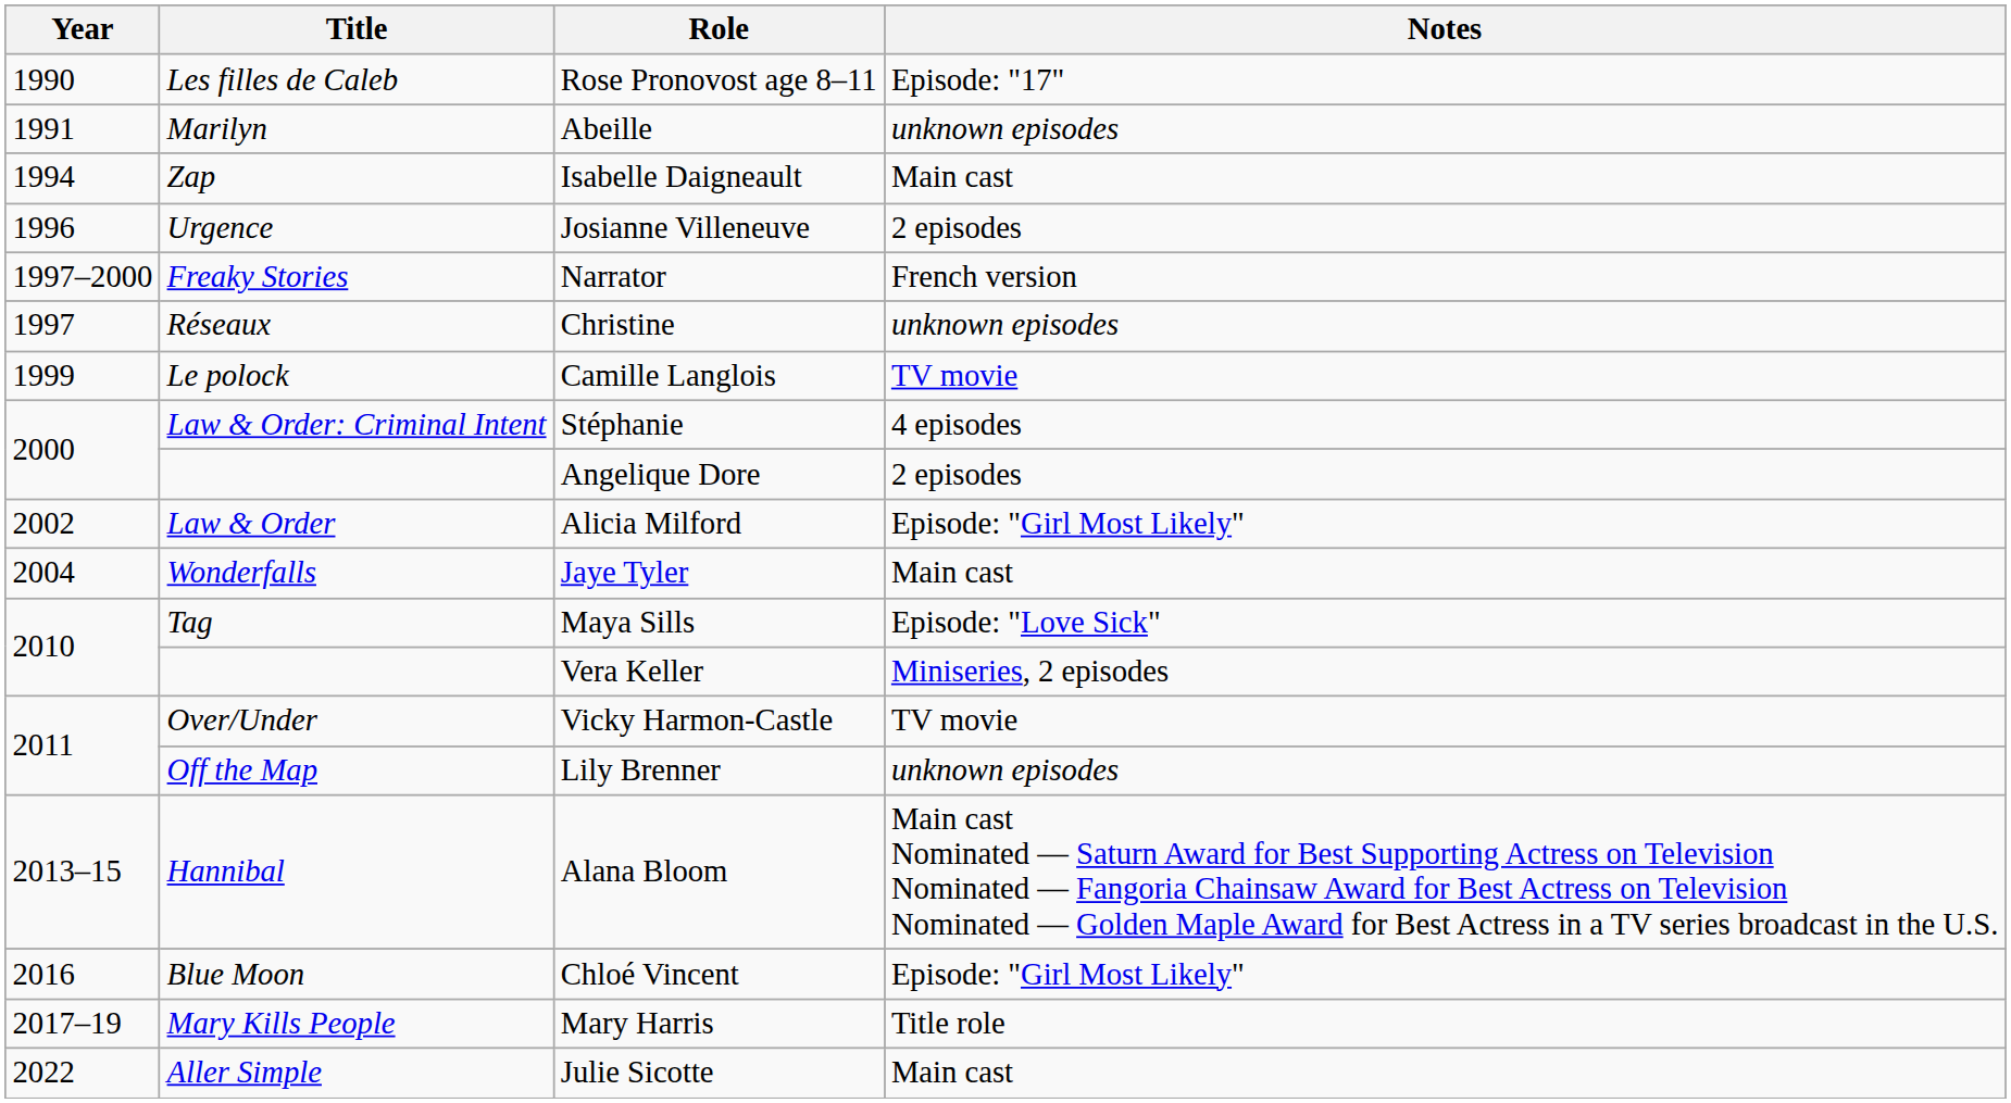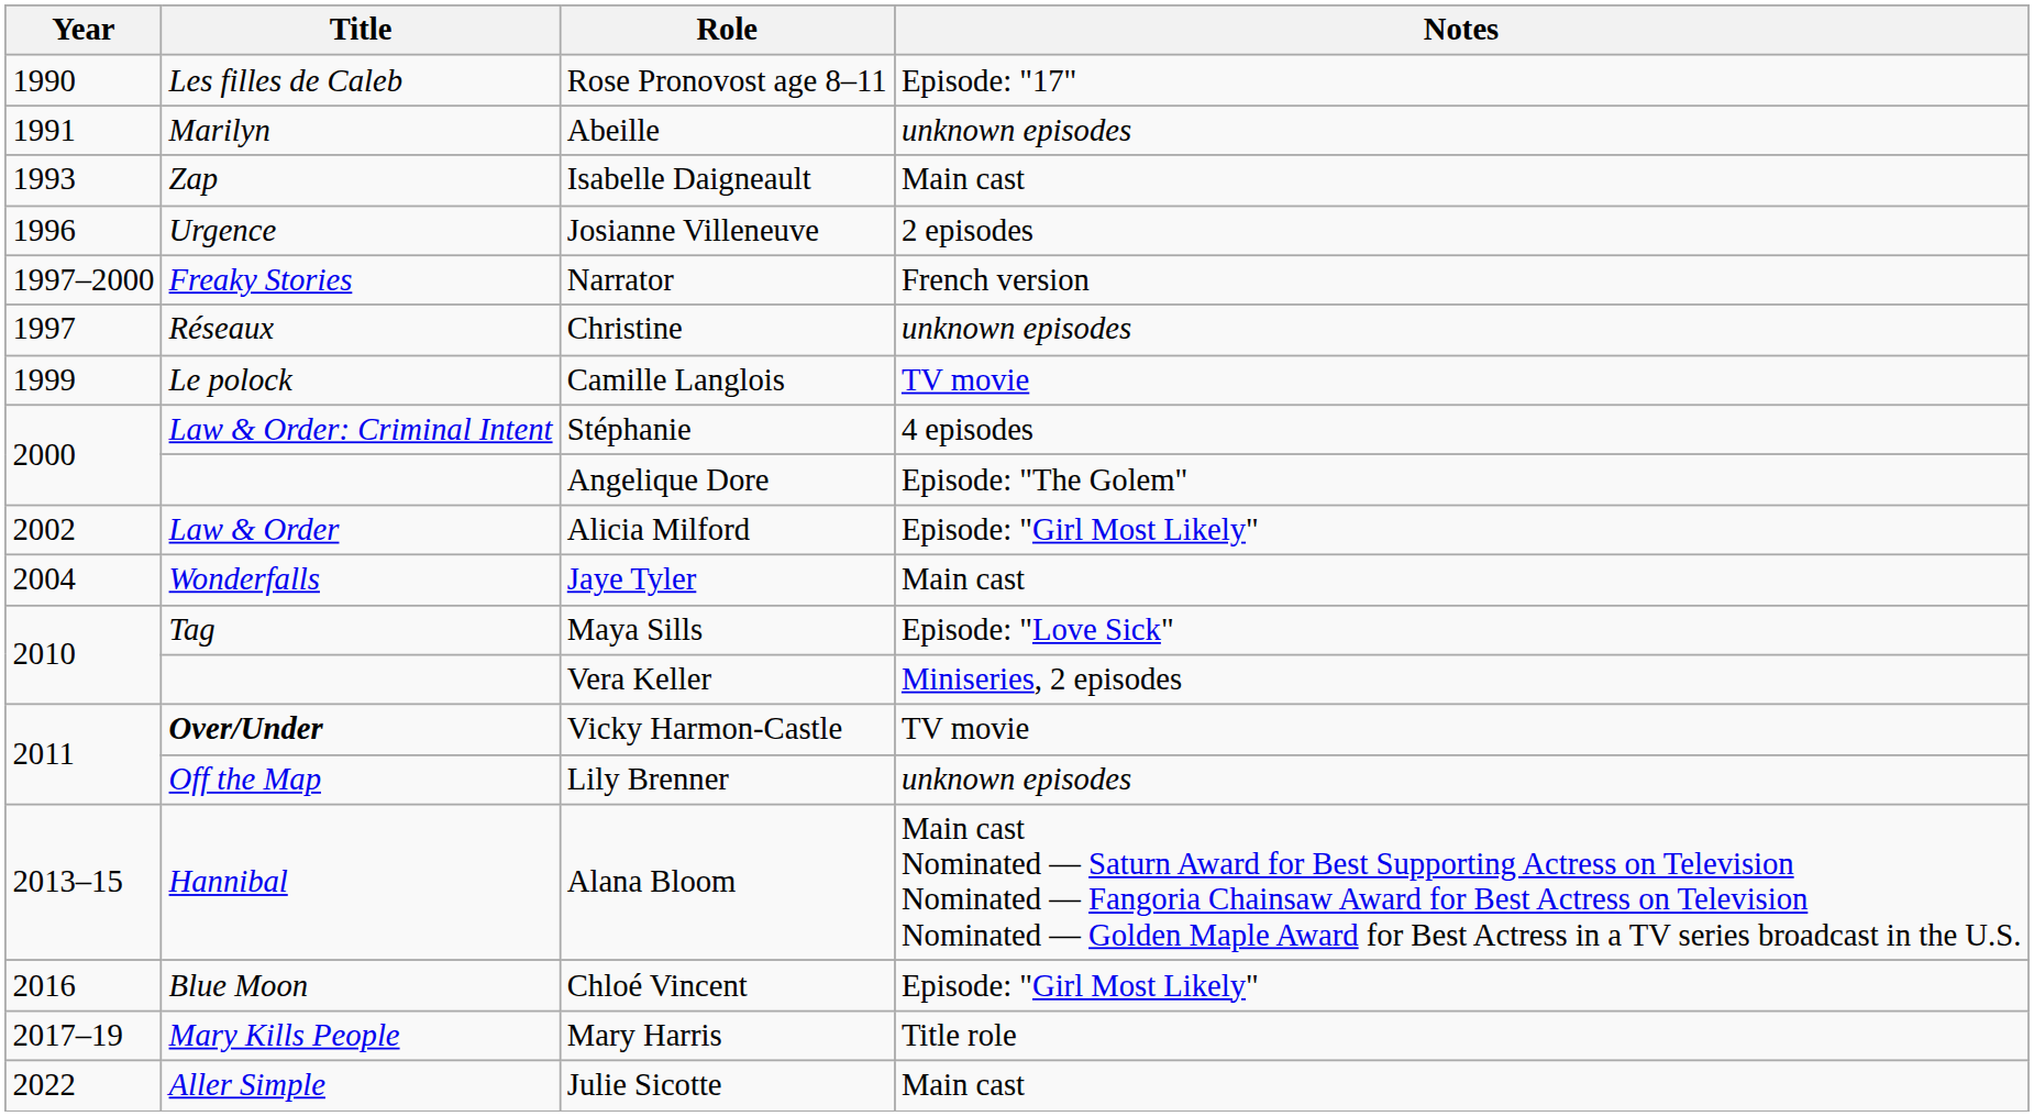Isabelle Daigneault | Year: 1994 -> 1993
Angelique Dore | Notes: 2 episodes -> Episode: "The Golem"
Vicky Harmon-Castle | Title: normal -> bold
